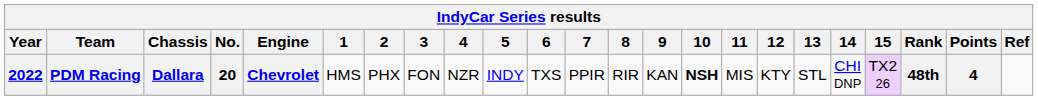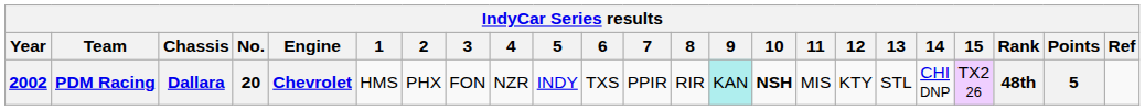PDM Racing | Year: 2022 -> 2002
PDM Racing | 9: no background -> paleturquoise background
PDM Racing | Points: 4 -> 5
